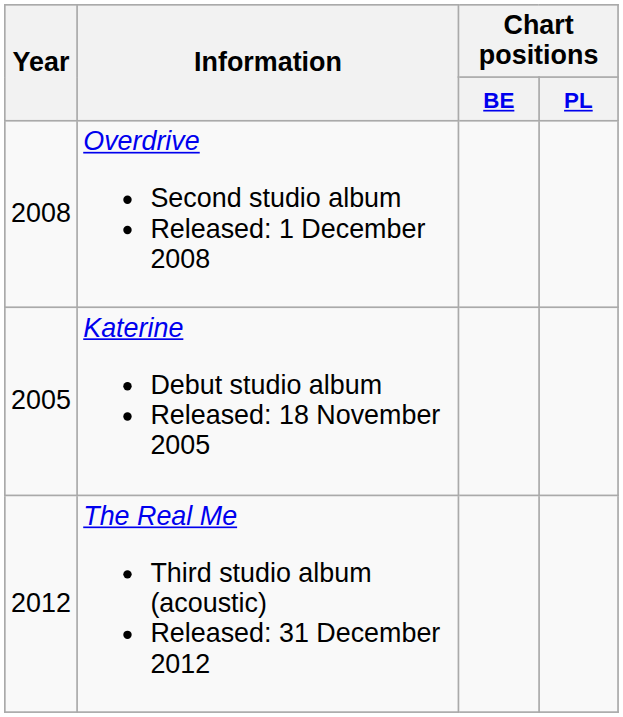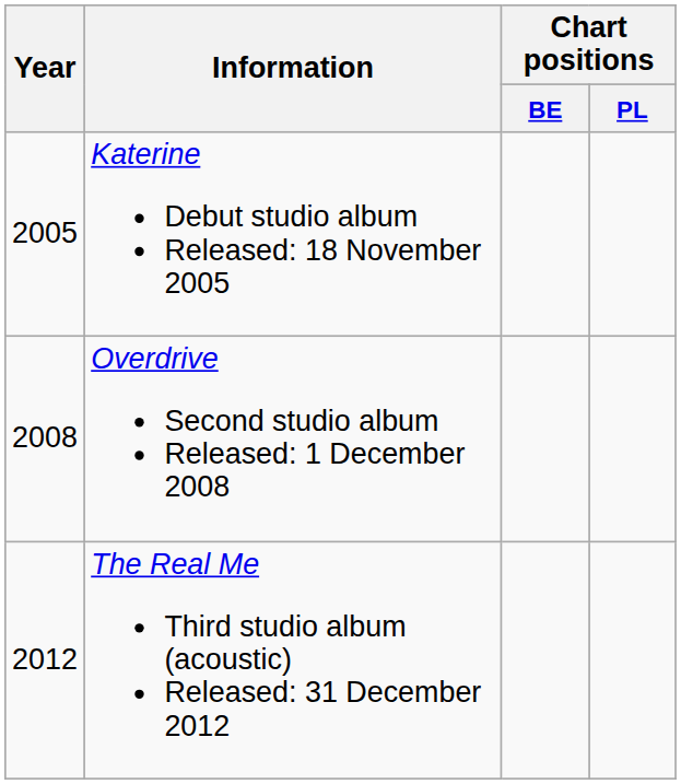rows swapped: Katerine Debut studio album Released: 18 November 2005 <-> Overdrive Second studio album Released: 1 December 2008
